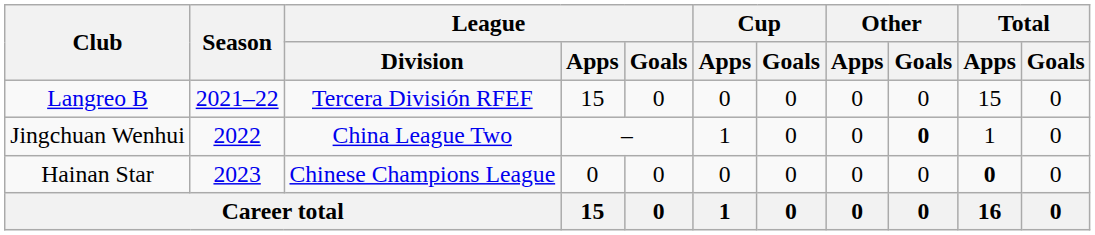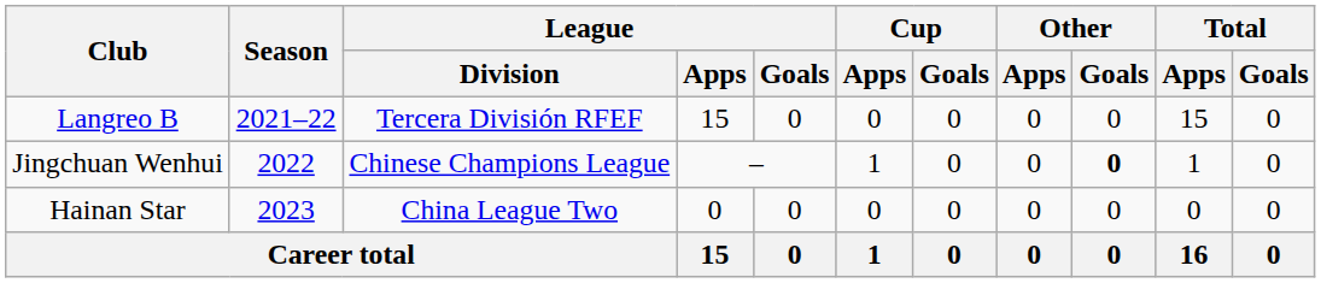Jingchuan Wenhui | League / Division: China League Two -> Chinese Champions League
Hainan Star | League / Division: Chinese Champions League -> China League Two
Hainan Star | Total / Apps: bold -> normal
